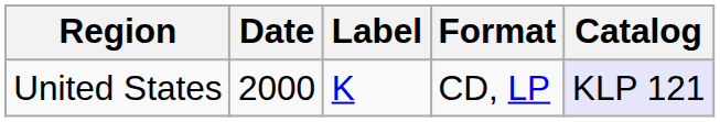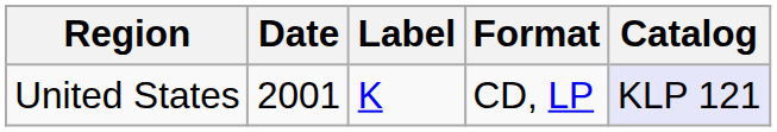United States | Date: 2000 -> 2001
